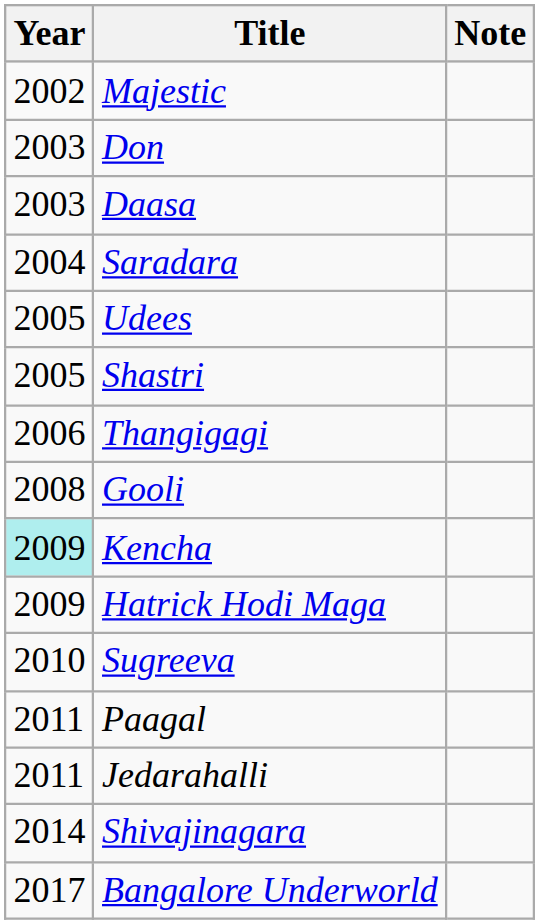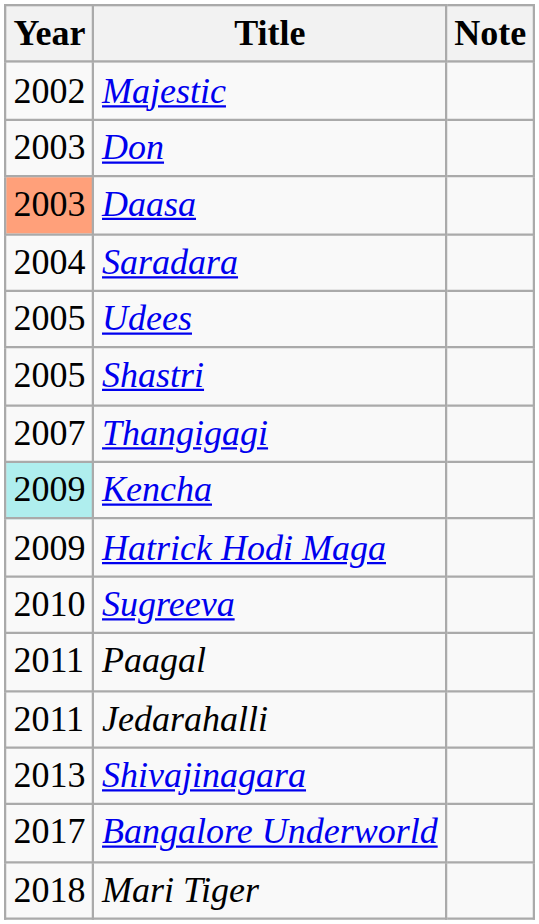Daasa | Year: no background -> lightsalmon background
Thangigagi | Year: 2006 -> 2007
- row: 2008 | Gooli
Shivajinagara | Year: 2014 -> 2013
+ row: 2018 | Mari Tiger
